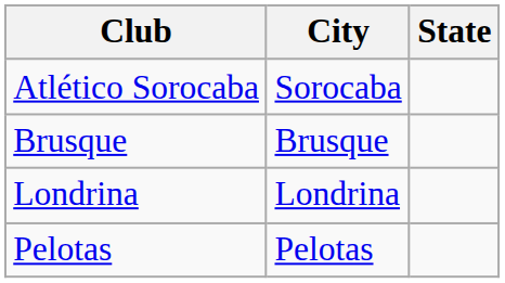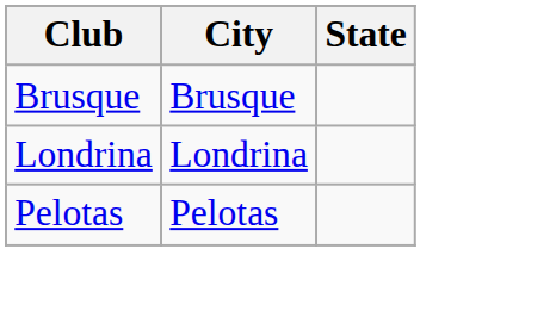- row: Atlético Sorocaba | Sorocaba
